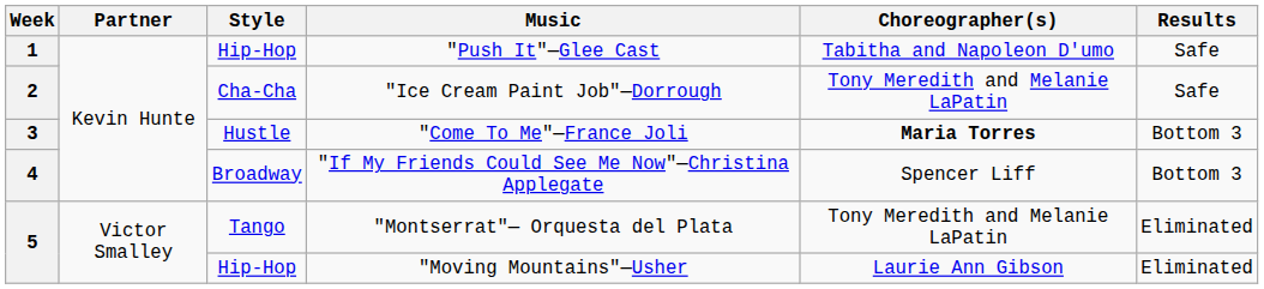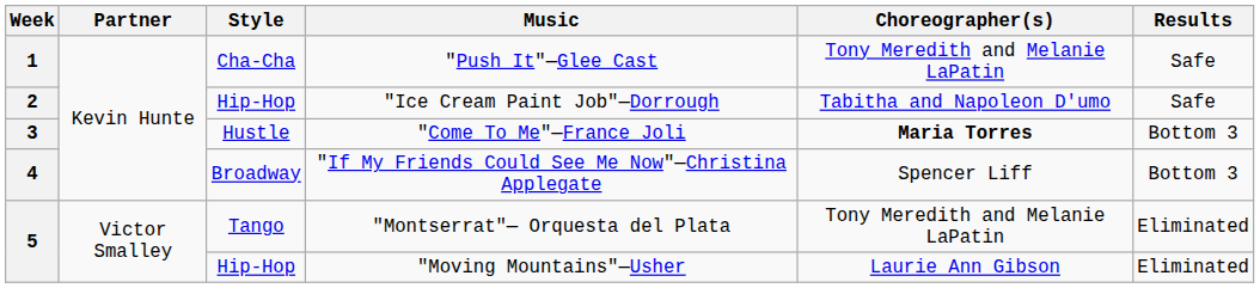"Push It"—Glee Cast | Style: Hip-Hop -> Cha-Cha
"Push It"—Glee Cast | Choreographer(s): Tabitha and Napoleon D'umo -> Tony Meredith and Melanie LaPatin
"Ice Cream Paint Job"—Dorrough | Style: Cha-Cha -> Hip-Hop
"Ice Cream Paint Job"—Dorrough | Choreographer(s): Tony Meredith and Melanie LaPatin -> Tabitha and Napoleon D'umo
